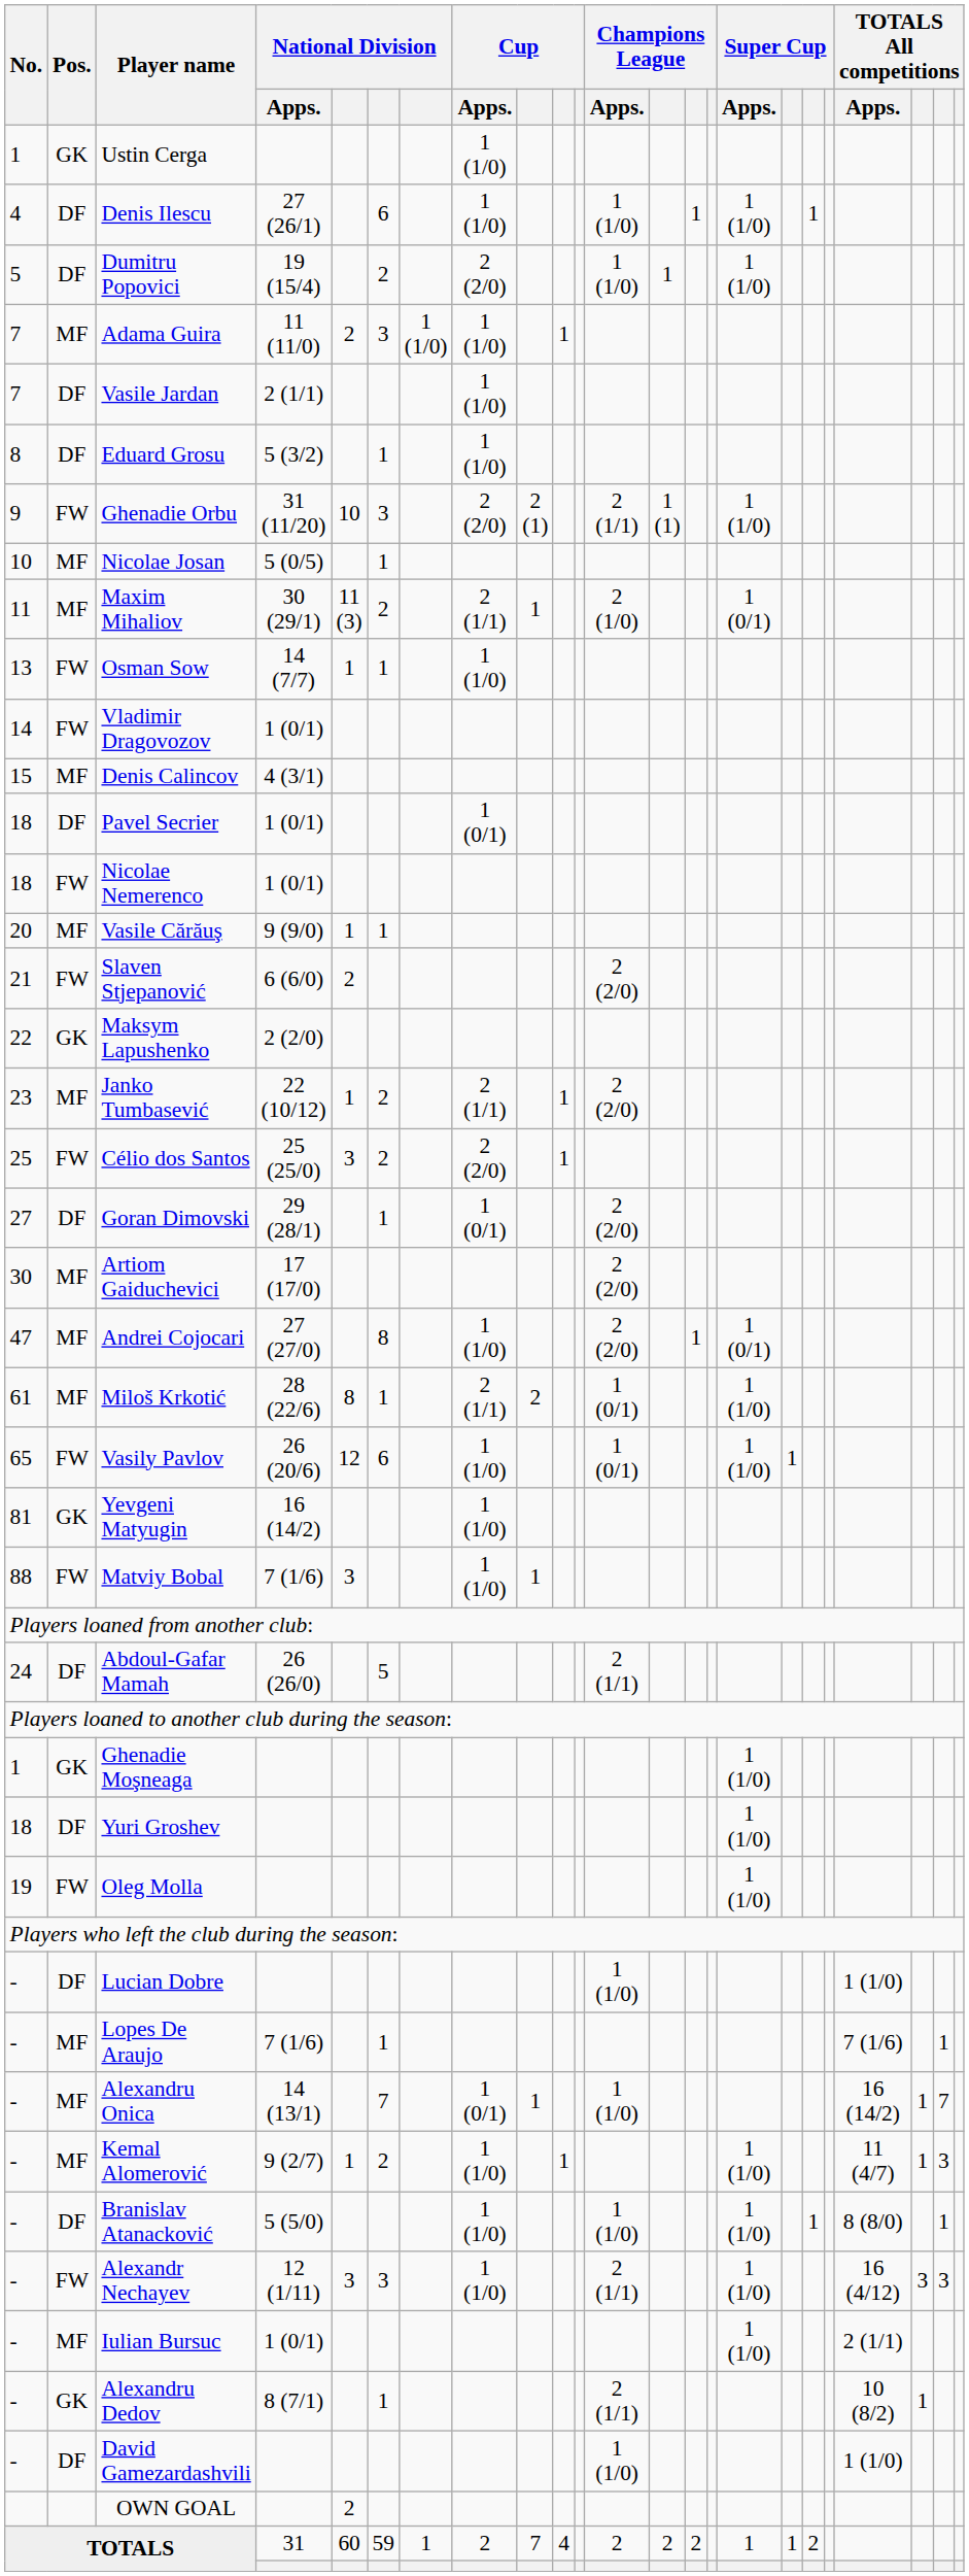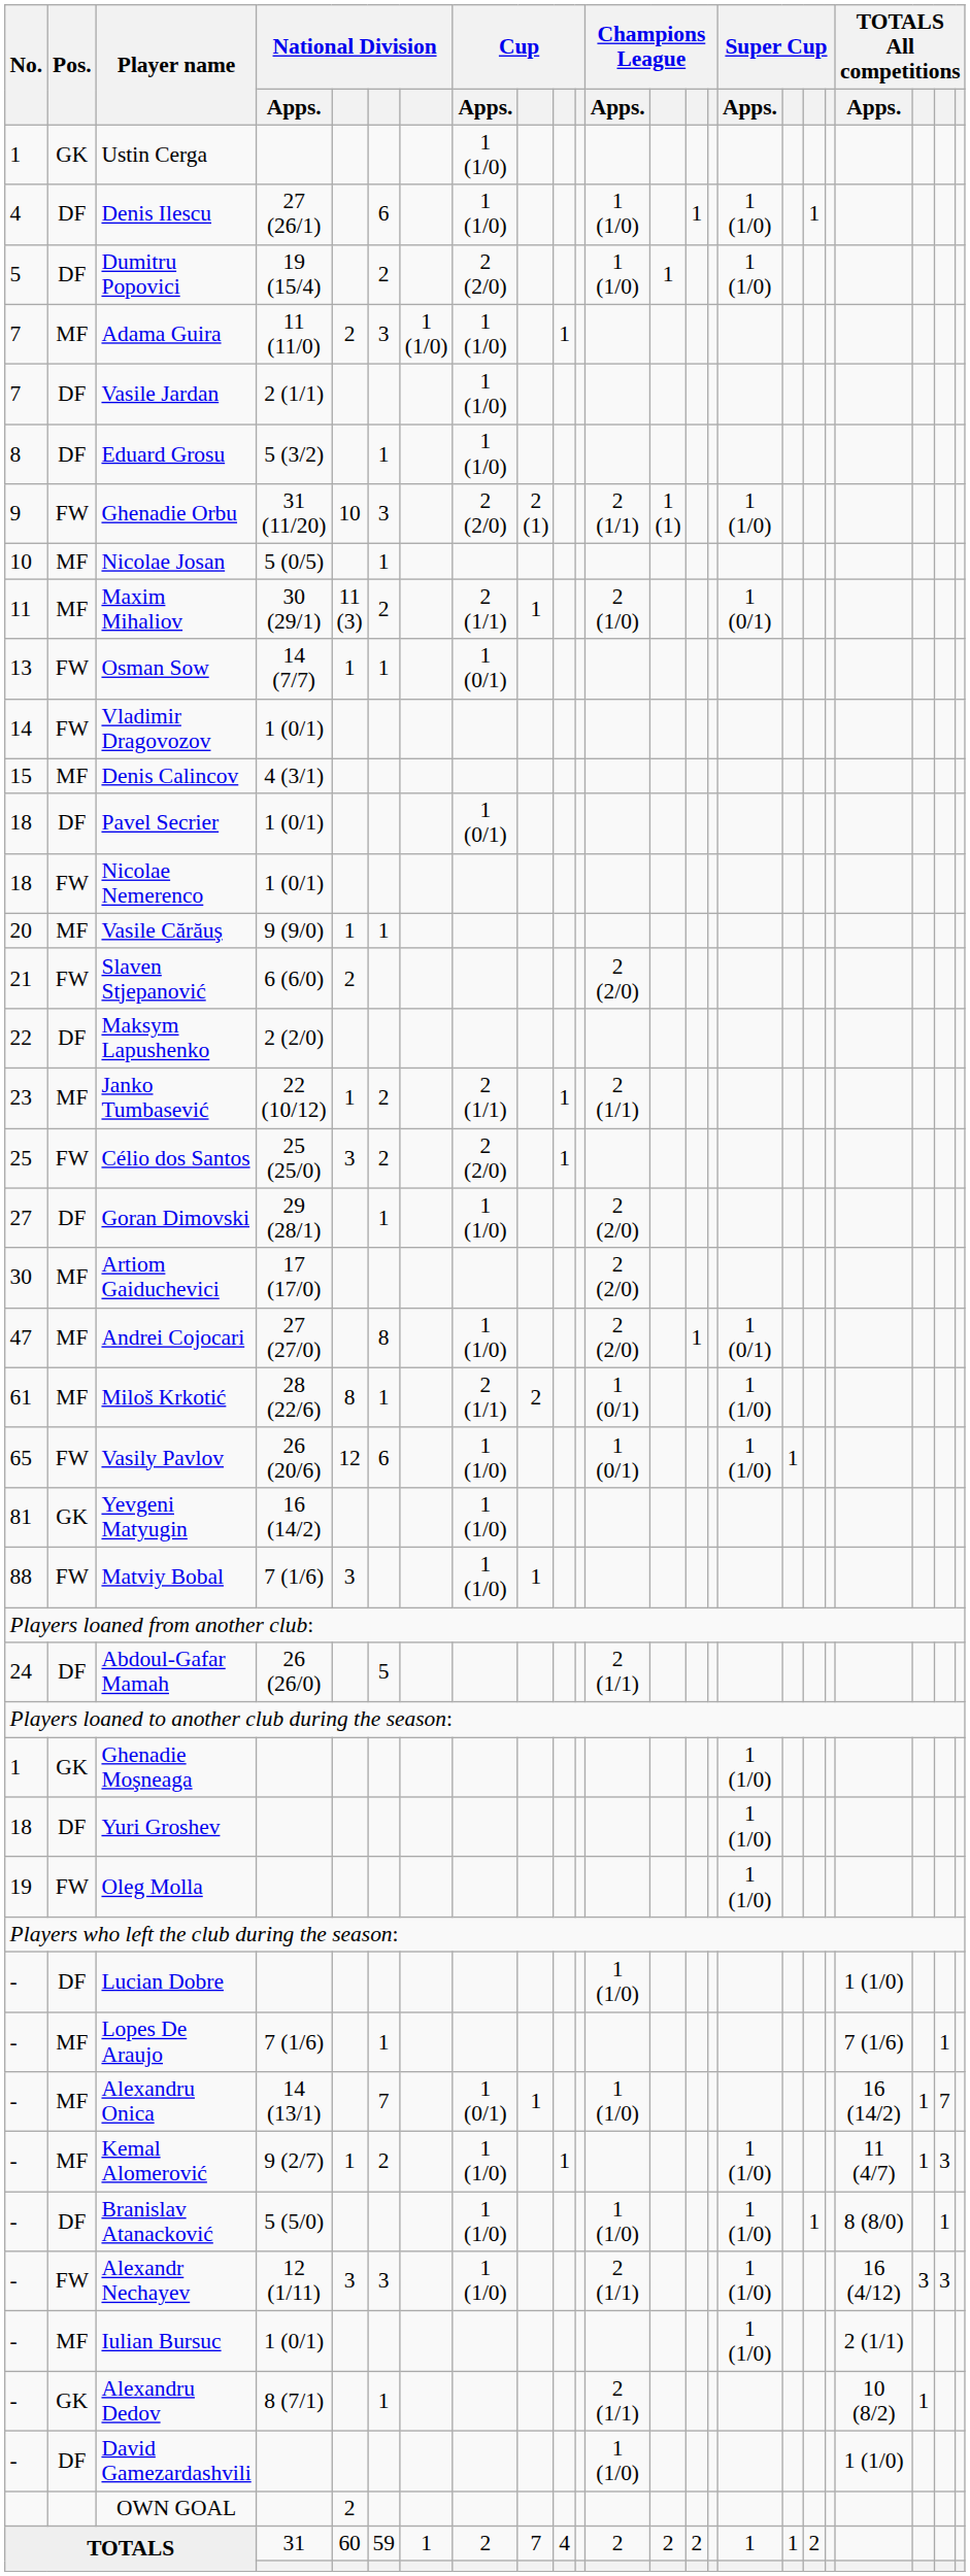Osman Sow | Cup / Apps.: 1 (1/0) -> 1 (0/1)
Maksym Lapushenko | Pos.: GK -> DF
Janko Tumbasević | Champions League / Apps.: 2 (2/0) -> 2 (1/1)
Goran Dimovski | Cup / Apps.: 1 (0/1) -> 1 (1/0)
